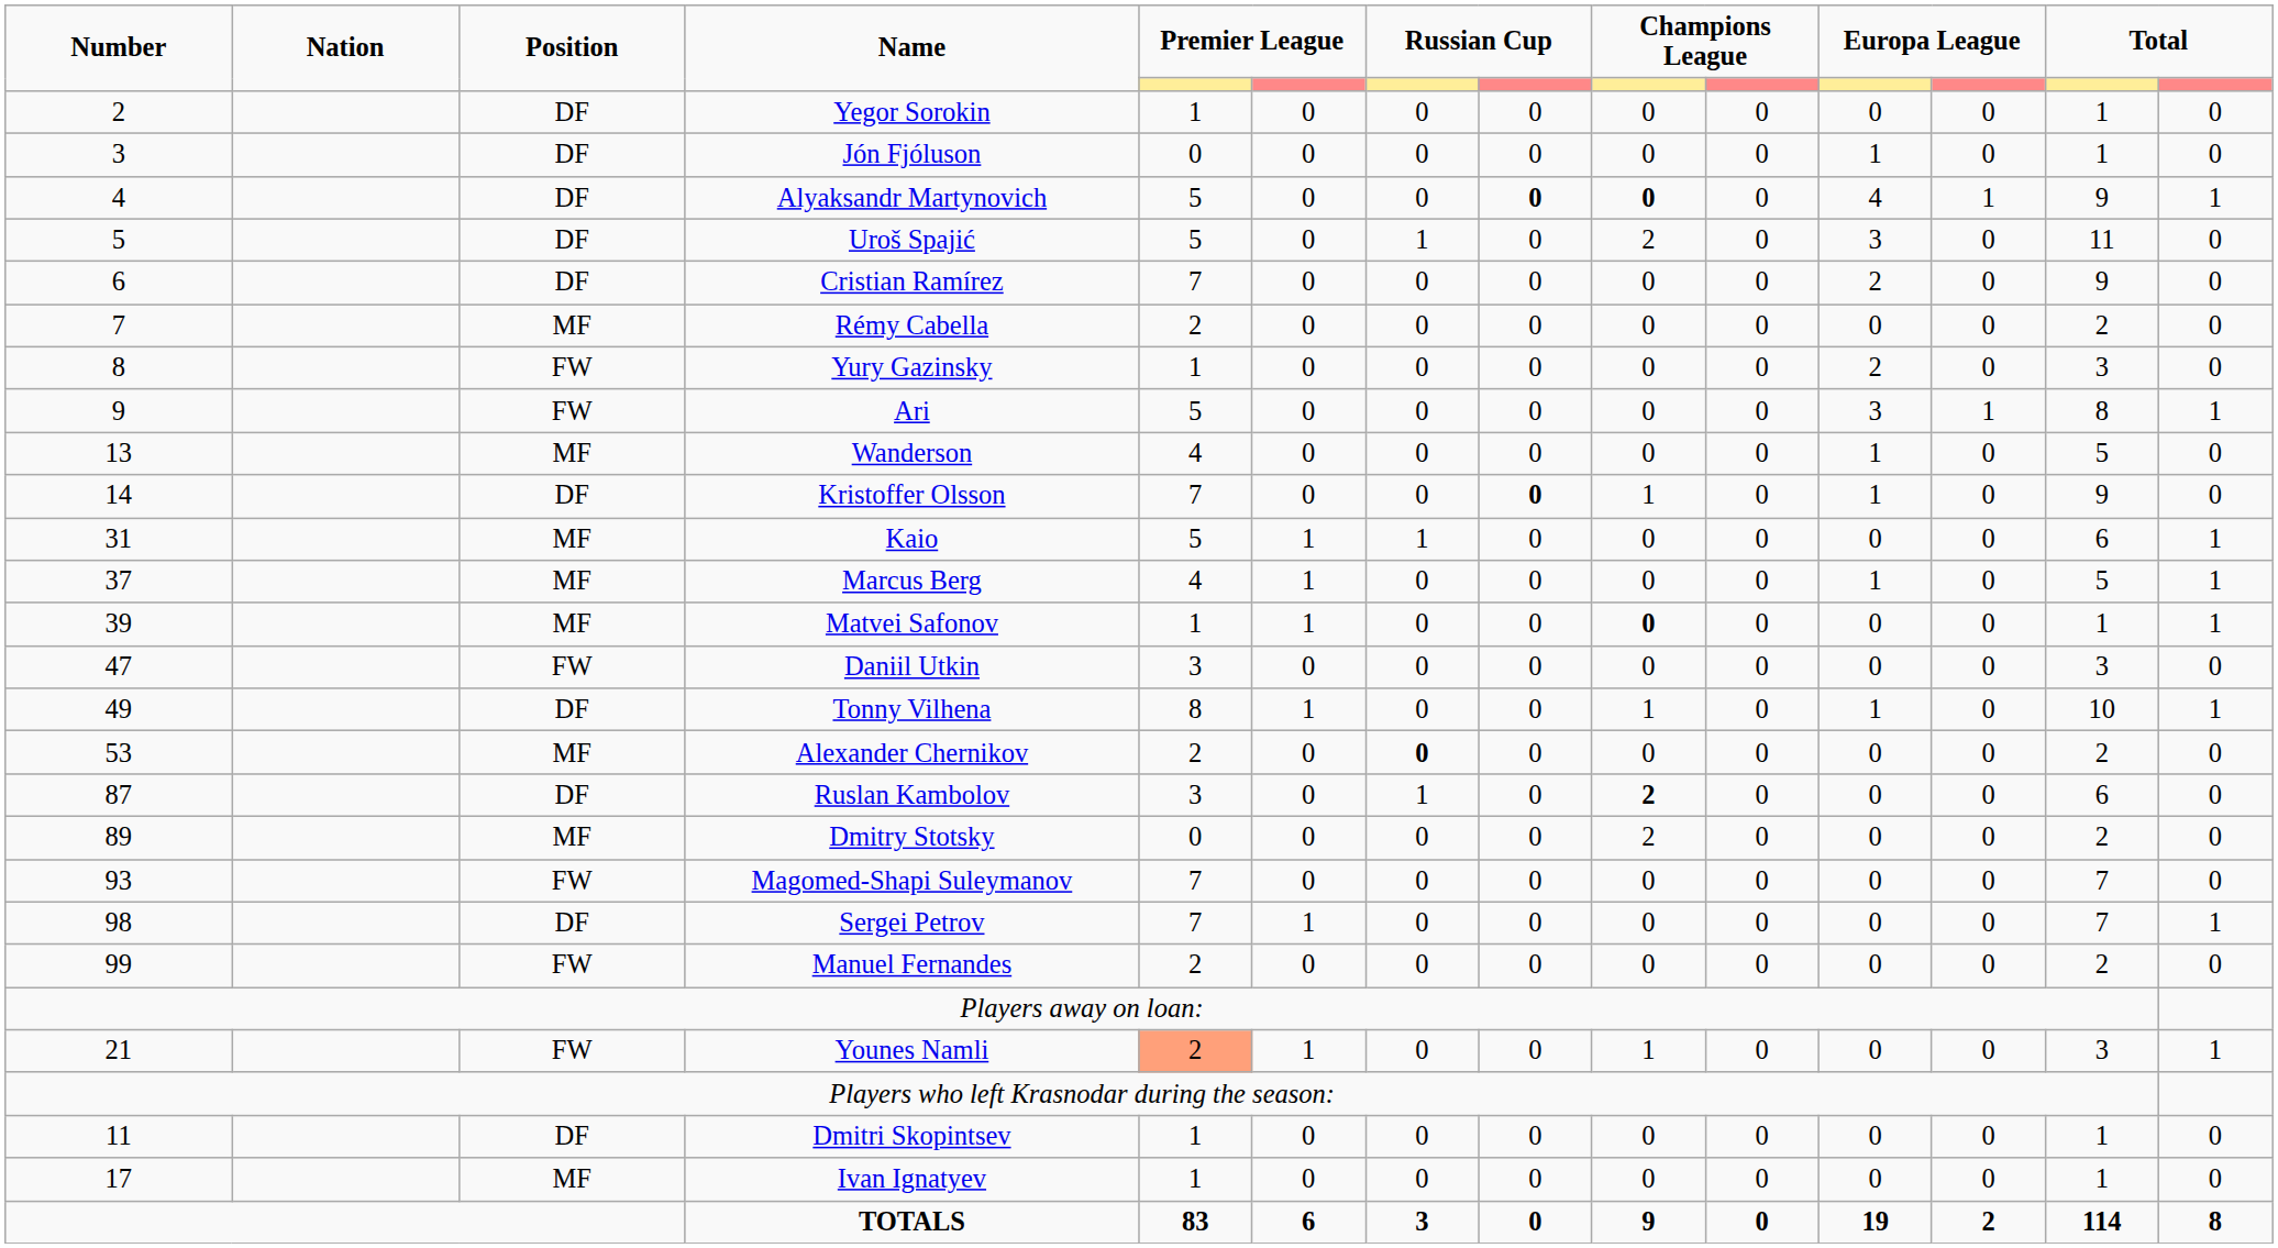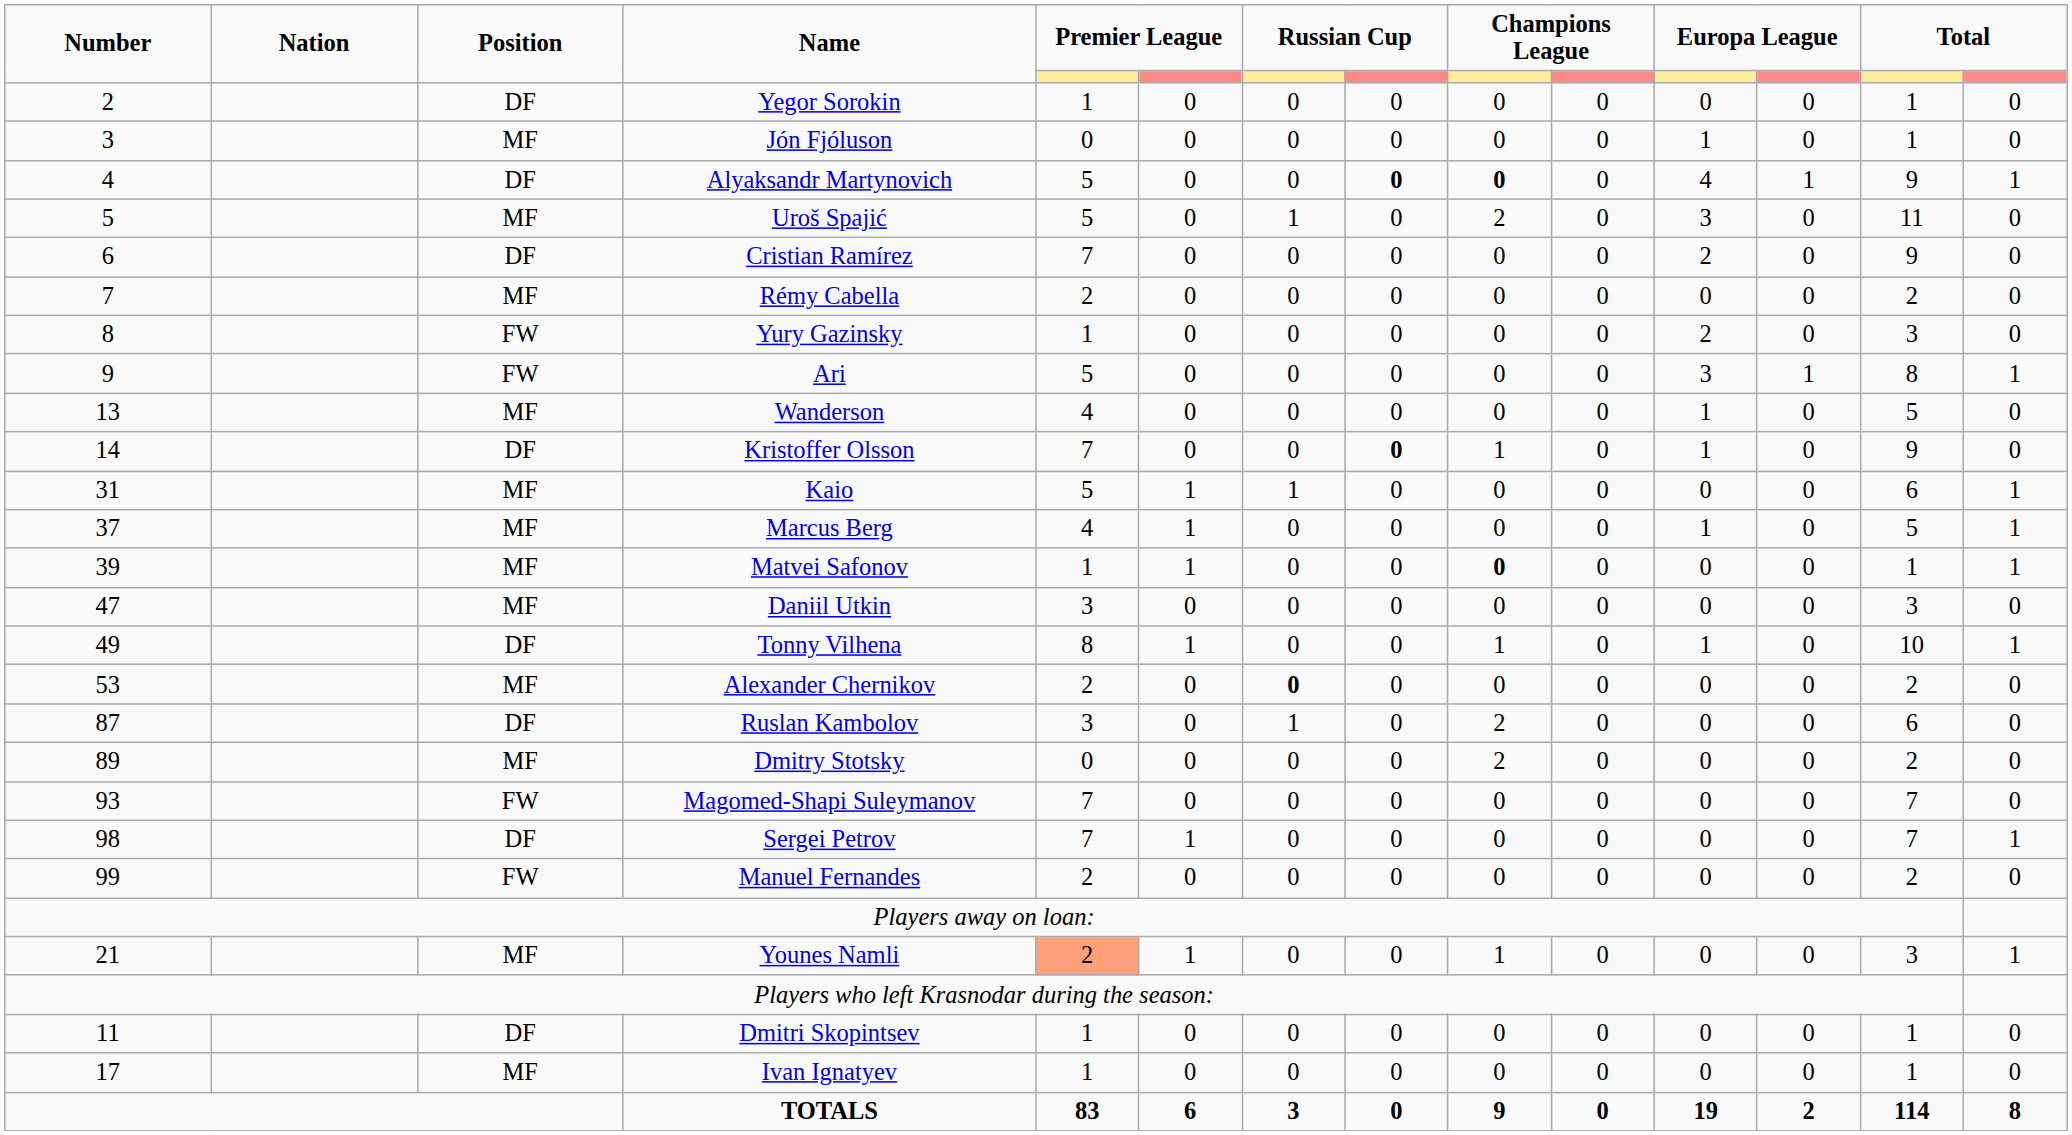Jón Fjóluson | Position: DF -> MF
Uroš Spajić | Position: DF -> MF
Daniil Utkin | Position: FW -> MF
Ruslan Kambolov | column 9: bold -> normal
Younes Namli | Position: FW -> MF
